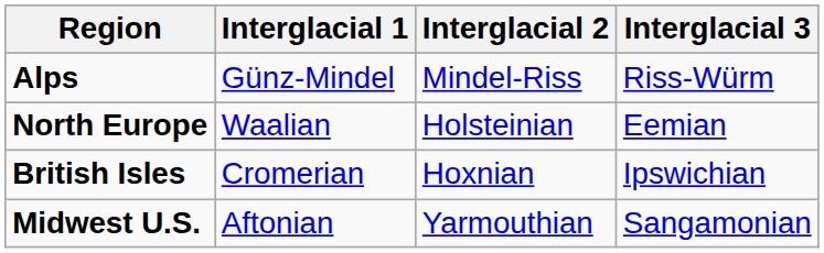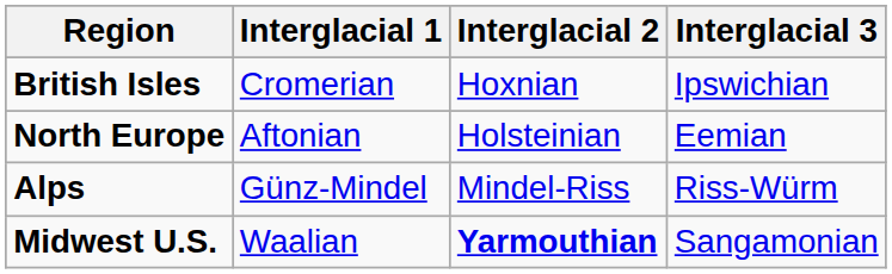rows swapped: Alps <-> British Isles
North Europe | Interglacial 1: Waalian -> Aftonian
Midwest U.S. | Interglacial 1: Aftonian -> Waalian
Midwest U.S. | Interglacial 2: normal -> bold
